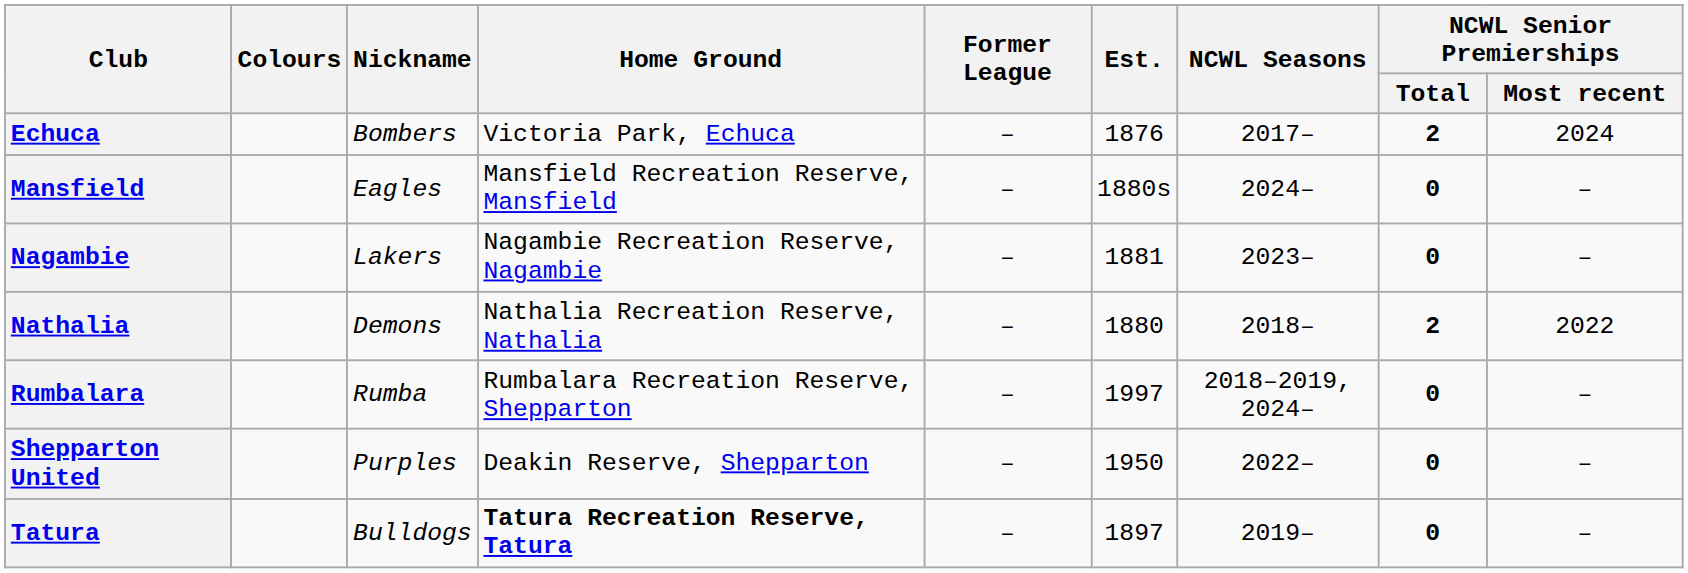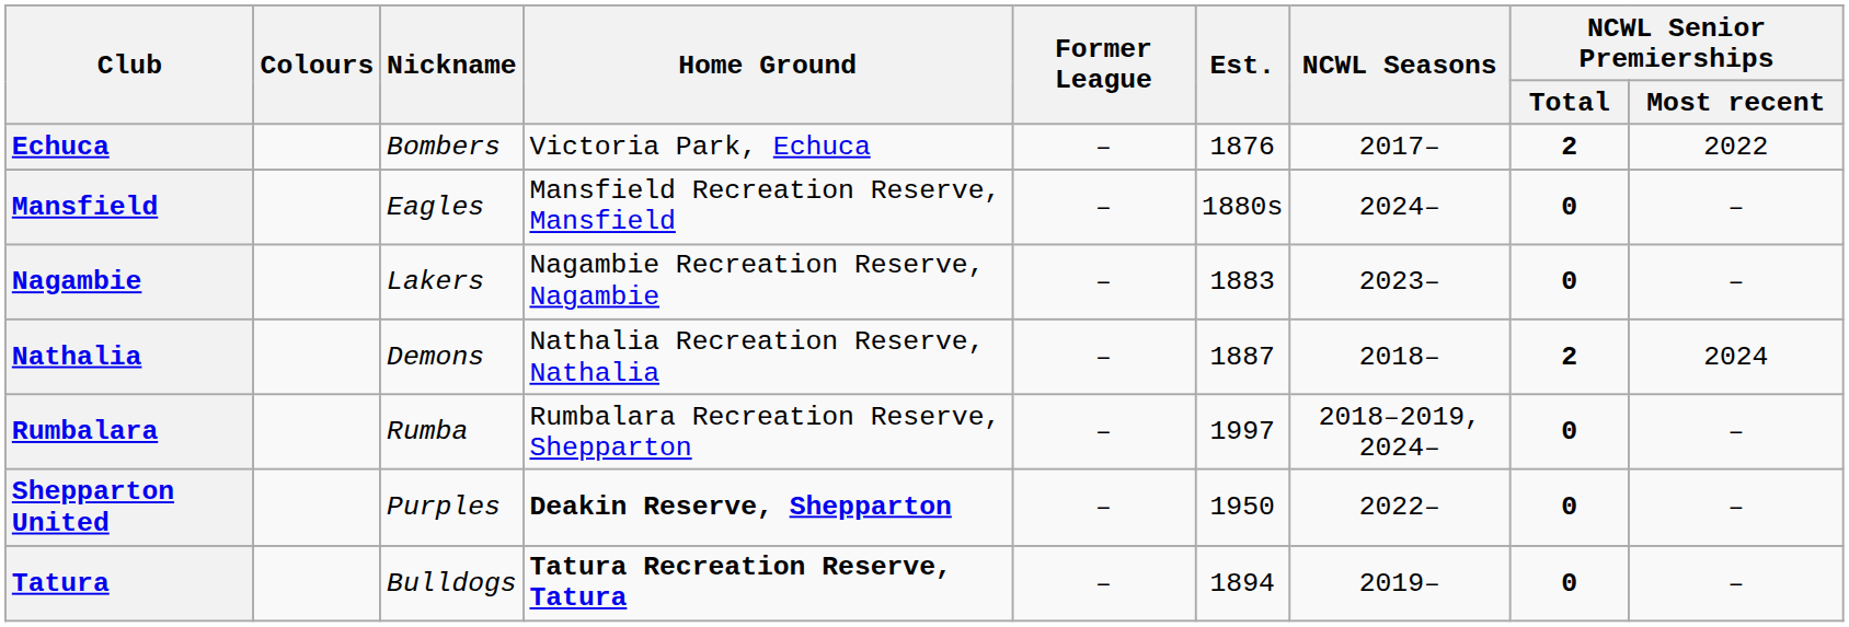Echuca | NCWL Senior Premierships / Most recent: 2024 -> 2022
Nagambie | Est.: 1881 -> 1883
Nathalia | Est.: 1880 -> 1887
Nathalia | NCWL Senior Premierships / Most recent: 2022 -> 2024
Shepparton United | Home Ground: normal -> bold
Tatura | Est.: 1897 -> 1894
